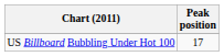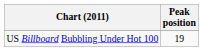US Billboard Bubbling Under Hot 100 | Peak position: 17 -> 19
